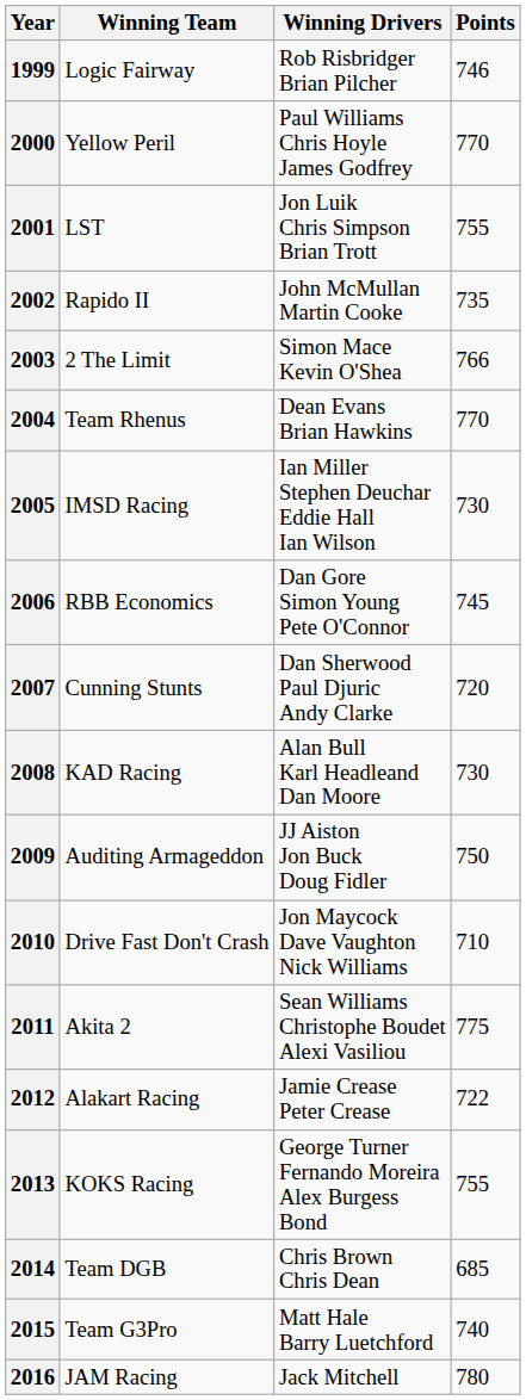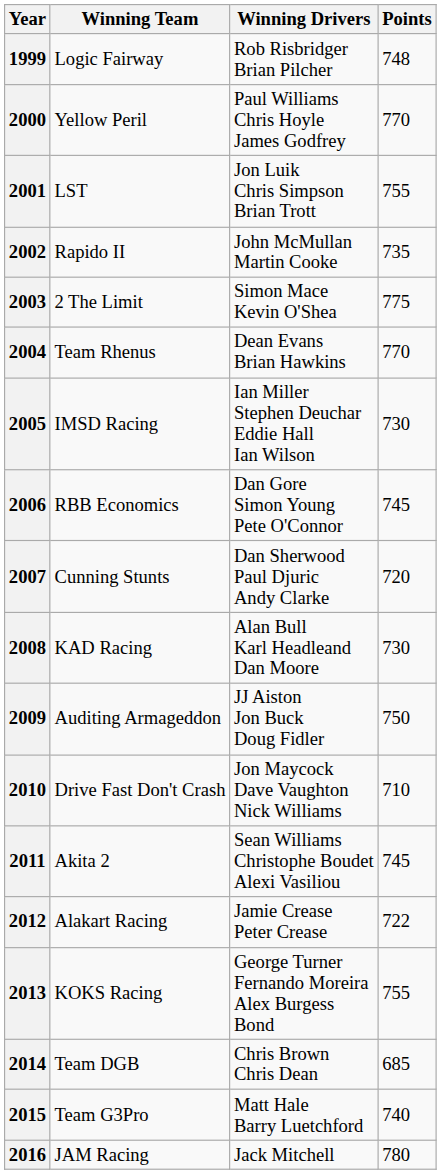1999 | Points: 746 -> 748
2003 | Points: 766 -> 775
2011 | Points: 775 -> 745
